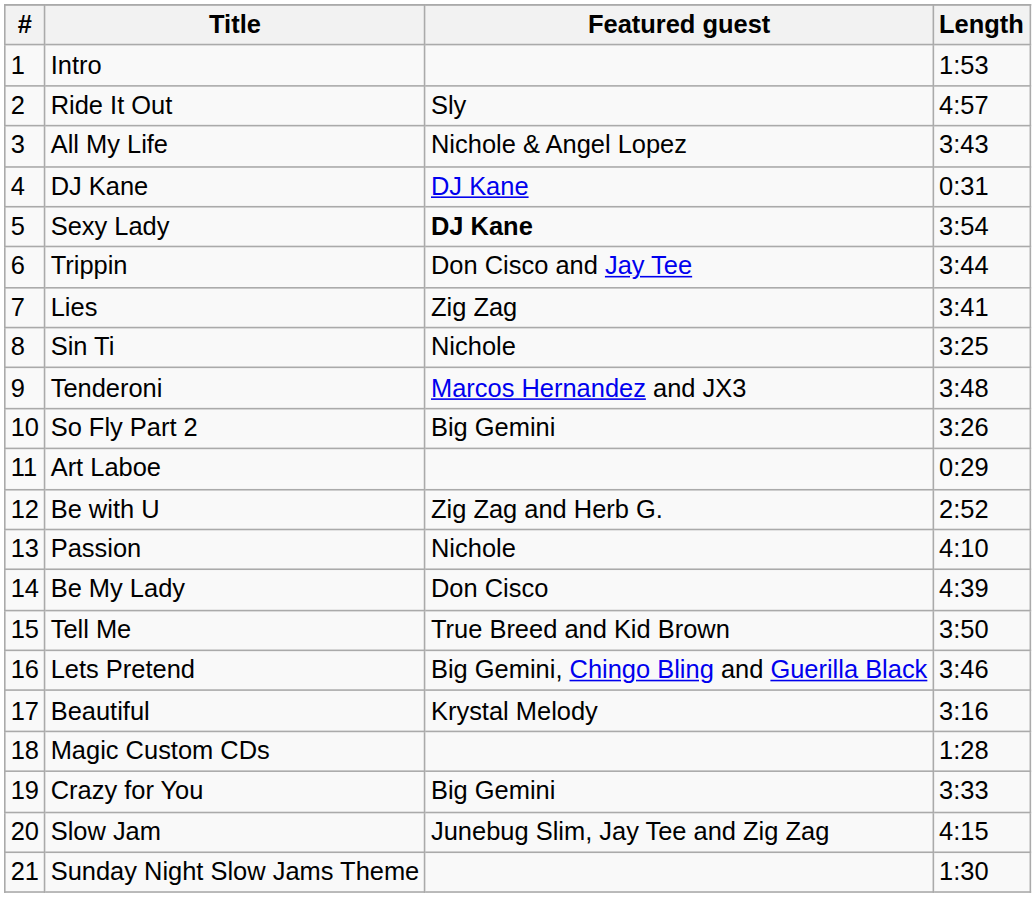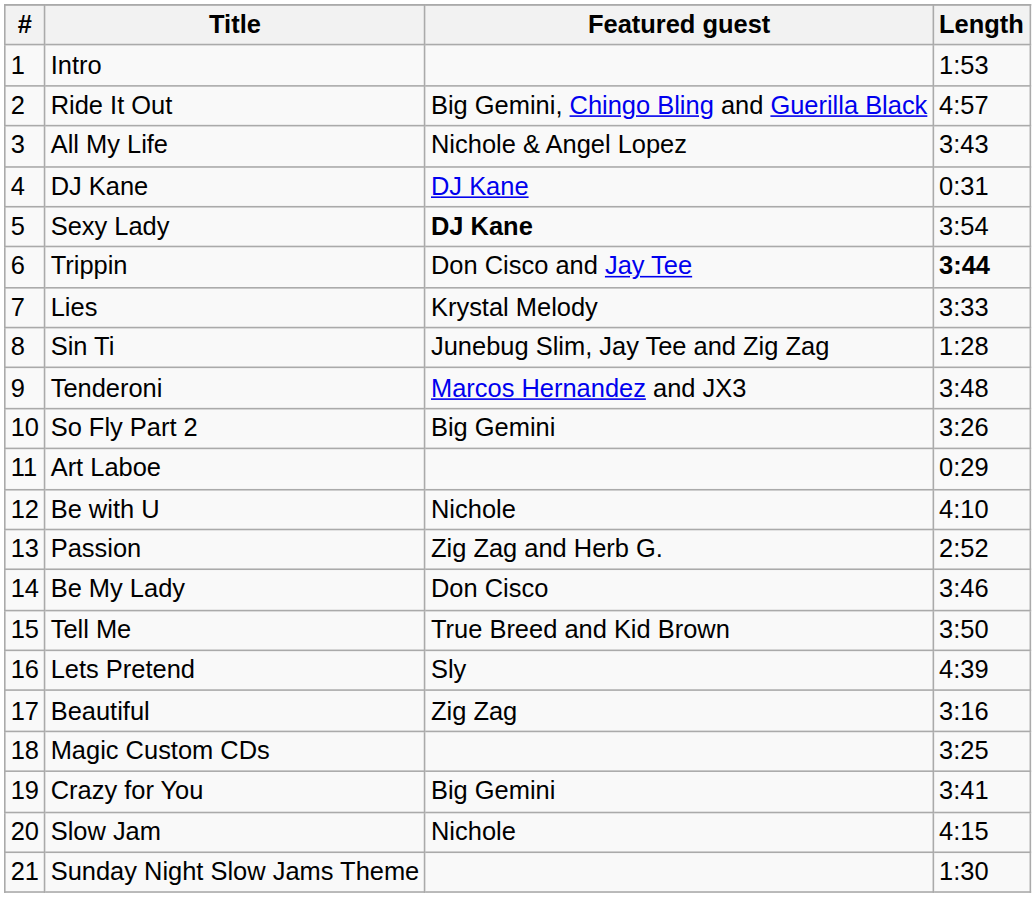Ride It Out | Featured guest: Sly -> Big Gemini, Chingo Bling and Guerilla Black
Trippin | Length: normal -> bold
Lies | Featured guest: Zig Zag -> Krystal Melody
Lies | Length: 3:41 -> 3:33
Sin Ti | Featured guest: Nichole -> Junebug Slim, Jay Tee and Zig Zag
Sin Ti | Length: 3:25 -> 1:28
Be with U | Featured guest: Zig Zag and Herb G. -> Nichole
Be with U | Length: 2:52 -> 4:10
Passion | Featured guest: Nichole -> Zig Zag and Herb G.
Passion | Length: 4:10 -> 2:52
Be My Lady | Length: 4:39 -> 3:46
Lets Pretend | Featured guest: Big Gemini, Chingo Bling and Guerilla Black -> Sly
Lets Pretend | Length: 3:46 -> 4:39
Beautiful | Featured guest: Krystal Melody -> Zig Zag
Magic Custom CDs | Length: 1:28 -> 3:25
Crazy for You | Length: 3:33 -> 3:41
Slow Jam | Featured guest: Junebug Slim, Jay Tee and Zig Zag -> Nichole
